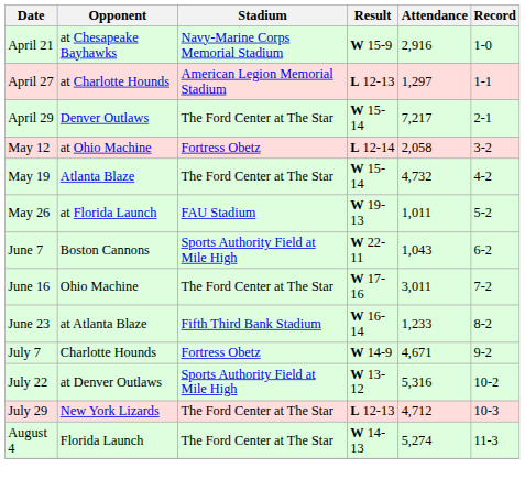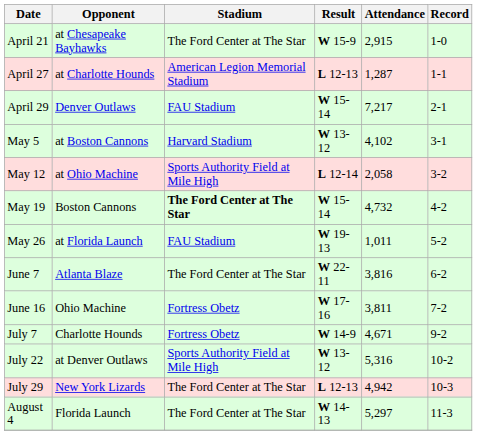April 21 | Stadium: Navy-Marine Corps Memorial Stadium -> The Ford Center at The Star
April 21 | Attendance: 2,916 -> 2,915
April 27 | Attendance: 1,297 -> 1,287
April 29 | Stadium: The Ford Center at The Star -> FAU Stadium
+ row: May 5 | at Boston Cannons | Harvard Stadium | W 13-12 | 4,102 | 3-1
May 12 | Stadium: Fortress Obetz -> Sports Authority Field at Mile High
May 19 | Opponent: Atlanta Blaze -> Boston Cannons
May 19 | Stadium: normal -> bold
June 7 | Opponent: Boston Cannons -> Atlanta Blaze
June 7 | Stadium: Sports Authority Field at Mile High -> The Ford Center at The Star
June 7 | Attendance: 1,043 -> 3,816
June 16 | Stadium: The Ford Center at The Star -> Fortress Obetz
June 16 | Attendance: 3,011 -> 3,811
- row: June 23 | at Atlanta Blaze | Fifth Third Bank Stadium | W 16-14 | 1,233 | 8-2
July 29 | Attendance: 4,712 -> 4,942
August 4 | Attendance: 5,274 -> 5,297
